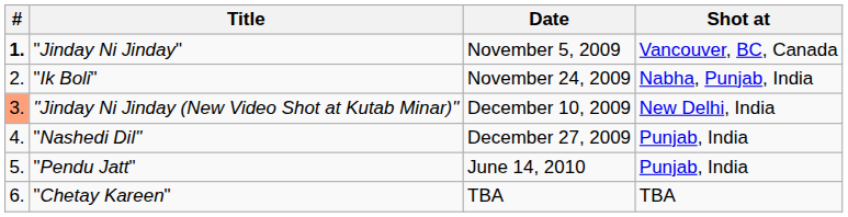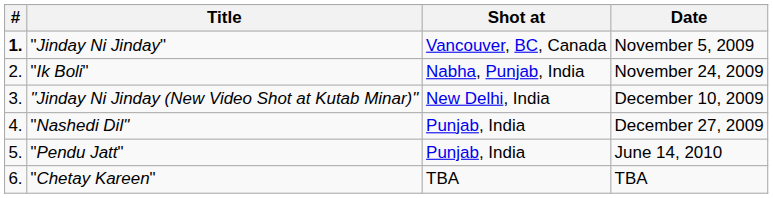columns swapped: Shot at <-> Date
"Jinday Ni Jinday (New Video Shot at Kutab Minar)" | #: lightsalmon background -> no background
